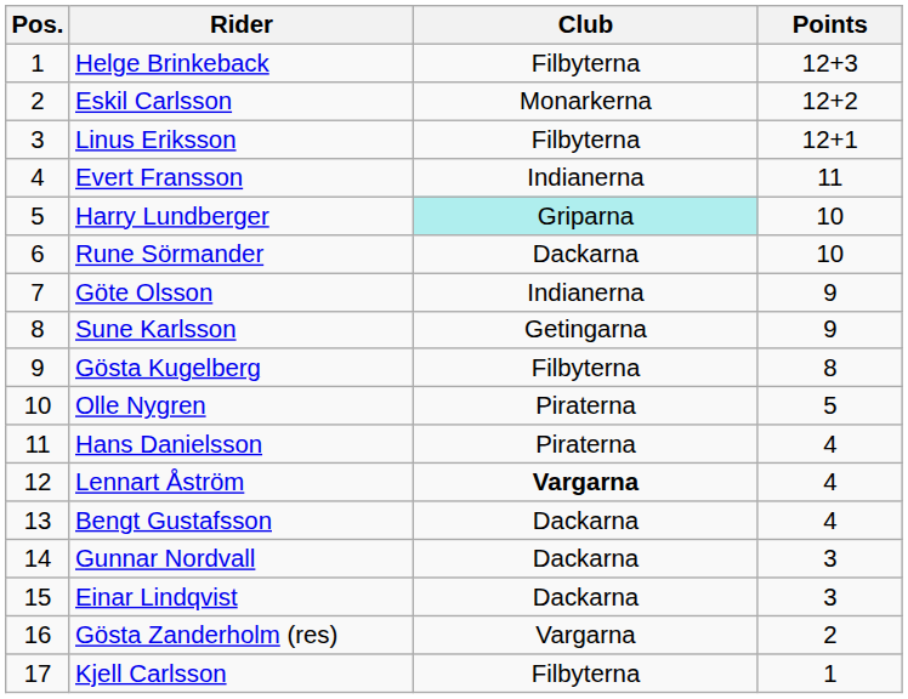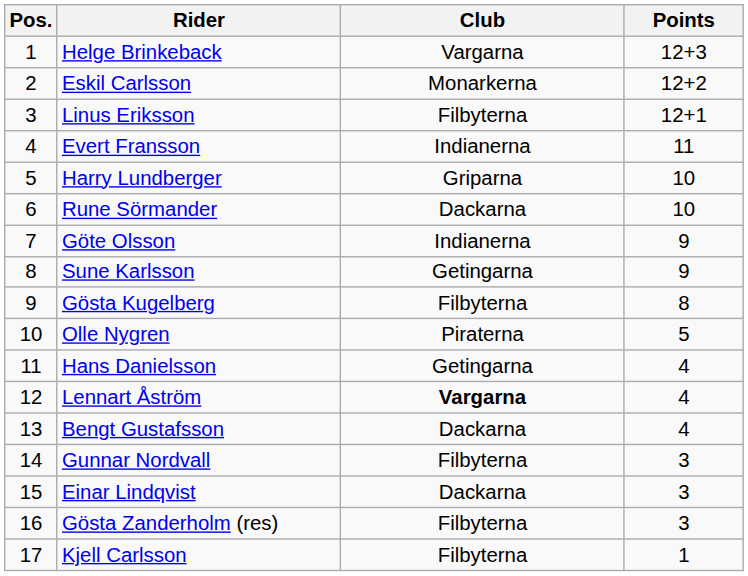Helge Brinkeback | Club: Filbyterna -> Vargarna
Harry Lundberger | Club: paleturquoise background -> no background
Hans Danielsson | Club: Piraterna -> Getingarna
Gunnar Nordvall | Club: Dackarna -> Filbyterna
Gösta Zanderholm (res) | Club: Vargarna -> Filbyterna
Gösta Zanderholm (res) | Points: 2 -> 3
